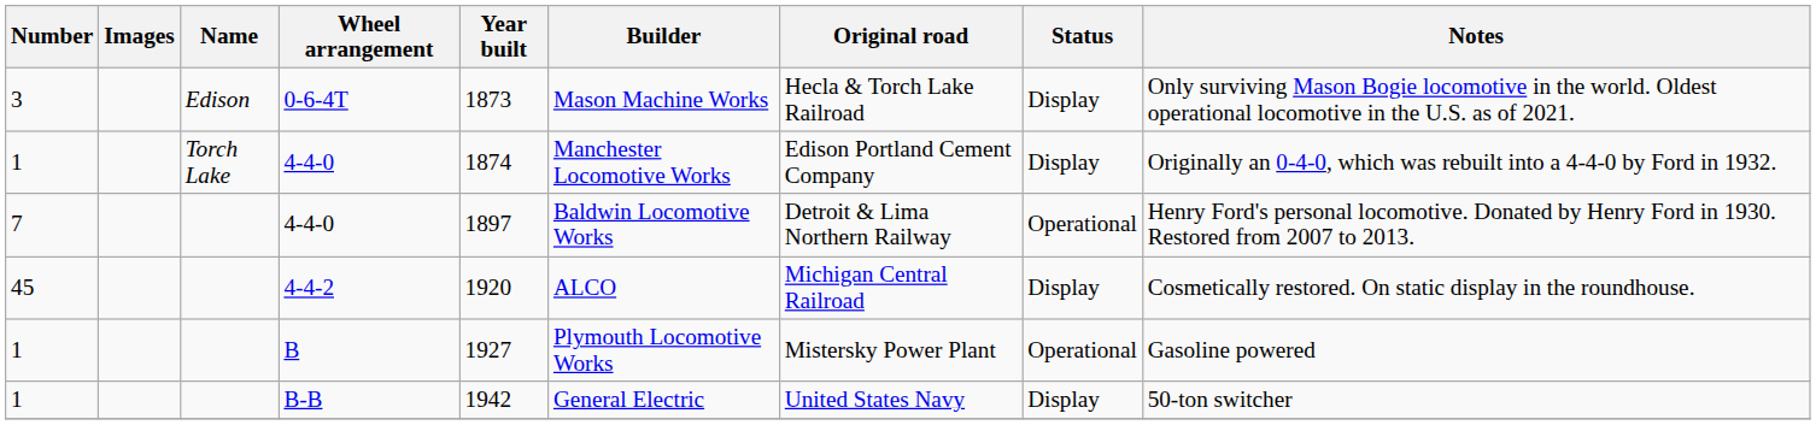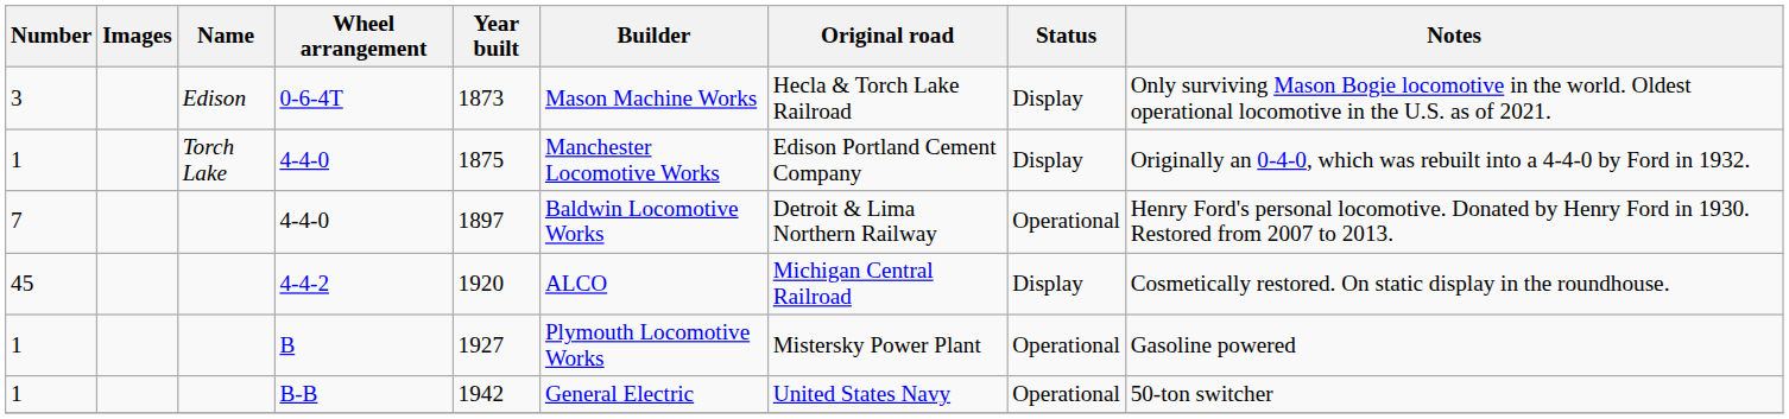1 / 4-4-0 | Year built: 1874 -> 1875
B-B | Status: Display -> Operational
